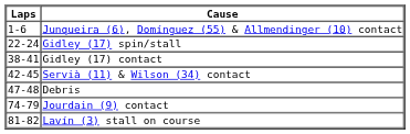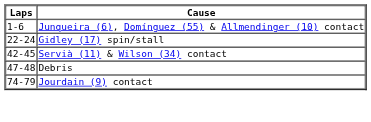- row: 38-41 | Gidley (17) contact
- row: 81-82 | Lavín (3) stall on course
